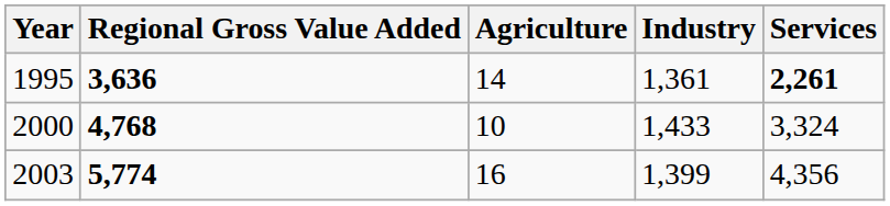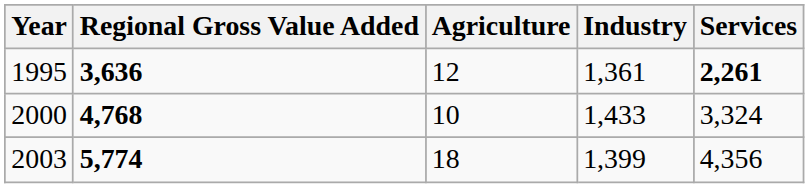1995 | Agriculture: 14 -> 12
2003 | Agriculture: 16 -> 18
